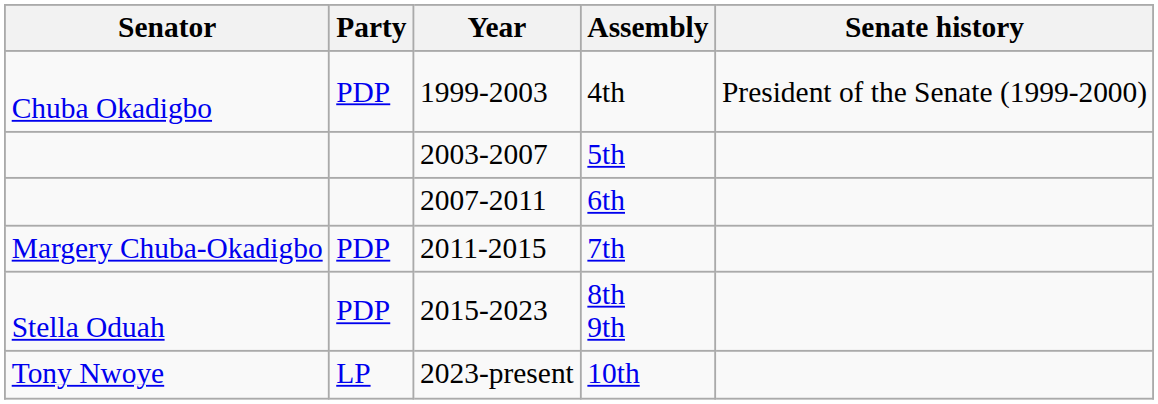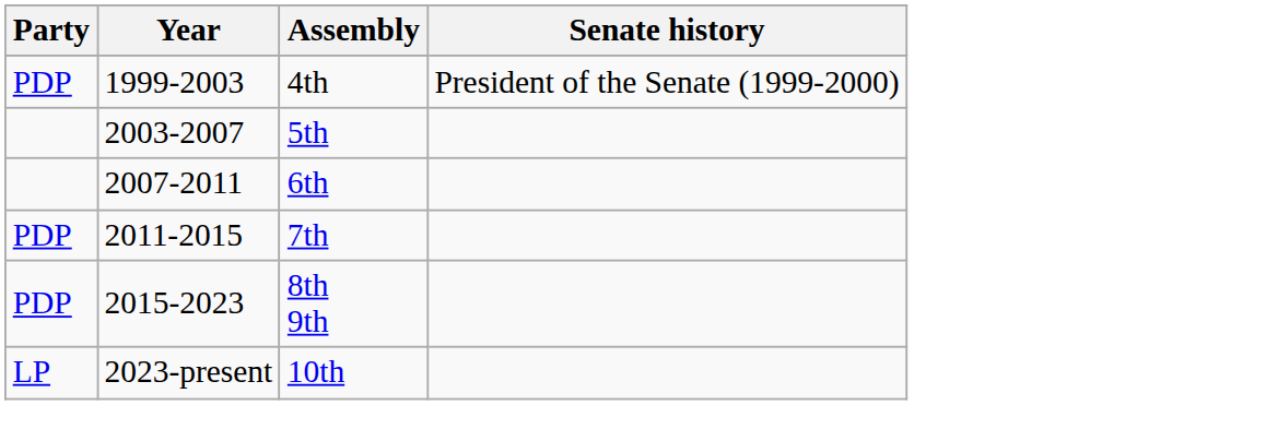- column: Senator | Chuba Okadigbo | Margery Chuba-Okadigbo | Stella Oduah | Tony Nwoye
